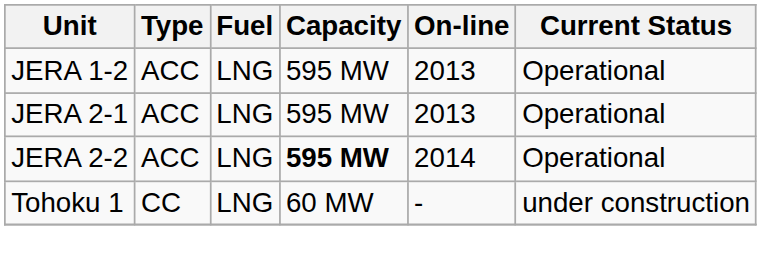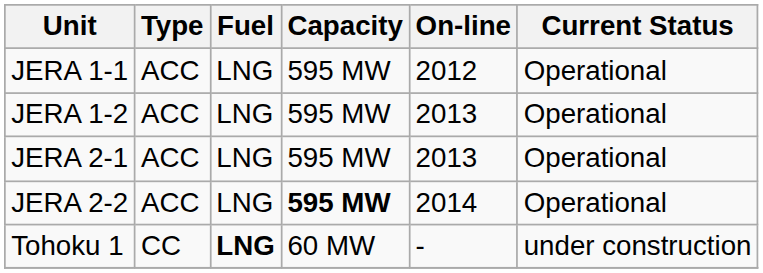+ row: JERA 1-1 | ACC | LNG | 595 MW | 2012 | Operational
Tohoku 1 | Fuel: normal -> bold
